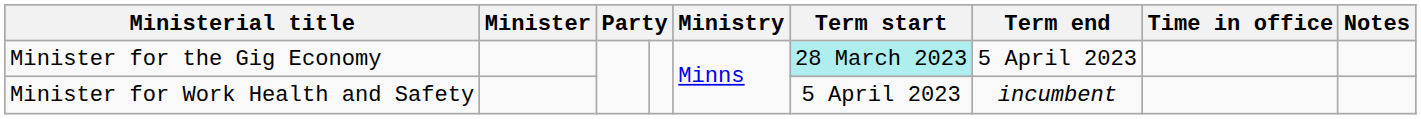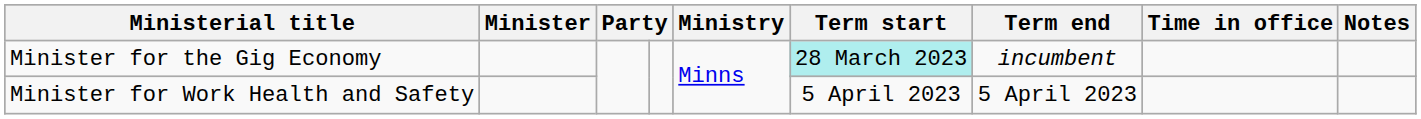Minister for the Gig Economy | Term end: 5 April 2023 -> incumbent
Minister for Work Health and Safety | Term end: incumbent -> 5 April 2023
